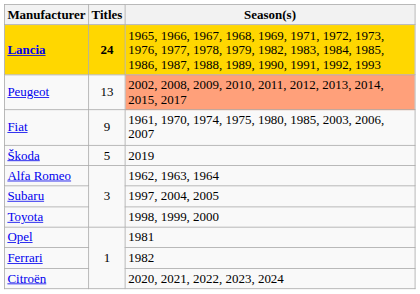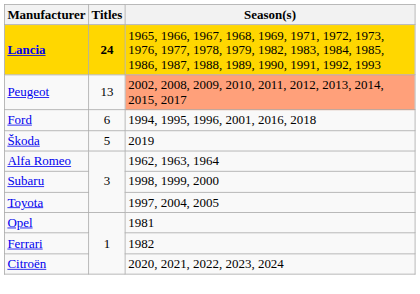- row: Fiat | 9 | 1961, 1970, 1974, 1975, 1980, 1985, 2003, 2006, 2007
+ row: Ford | 6 | 1994, 1995, 1996, 2001, 2016, 2018
Subaru | Season(s): 1997, 2004, 2005 -> 1998, 1999, 2000
Toyota | Season(s): 1998, 1999, 2000 -> 1997, 2004, 2005
